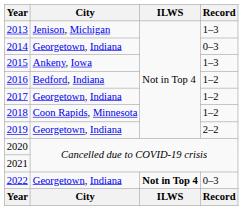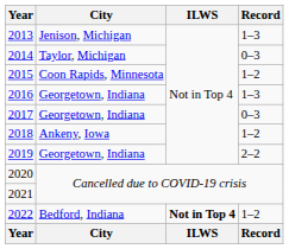2014 | City: Georgetown, Indiana -> Taylor, Michigan
2015 | City: Ankeny, Iowa -> Coon Rapids, Minnesota
2015 | Record: 1–3 -> 1–2
2016 | City: Bedford, Indiana -> Georgetown, Indiana
2016 | Record: 1–2 -> 1–3
2017 | Record: 1–2 -> 0–3
2018 | City: Coon Rapids, Minnesota -> Ankeny, Iowa
2022 | City: Georgetown, Indiana -> Bedford, Indiana
2022 | Record: 0–3 -> 1–2
